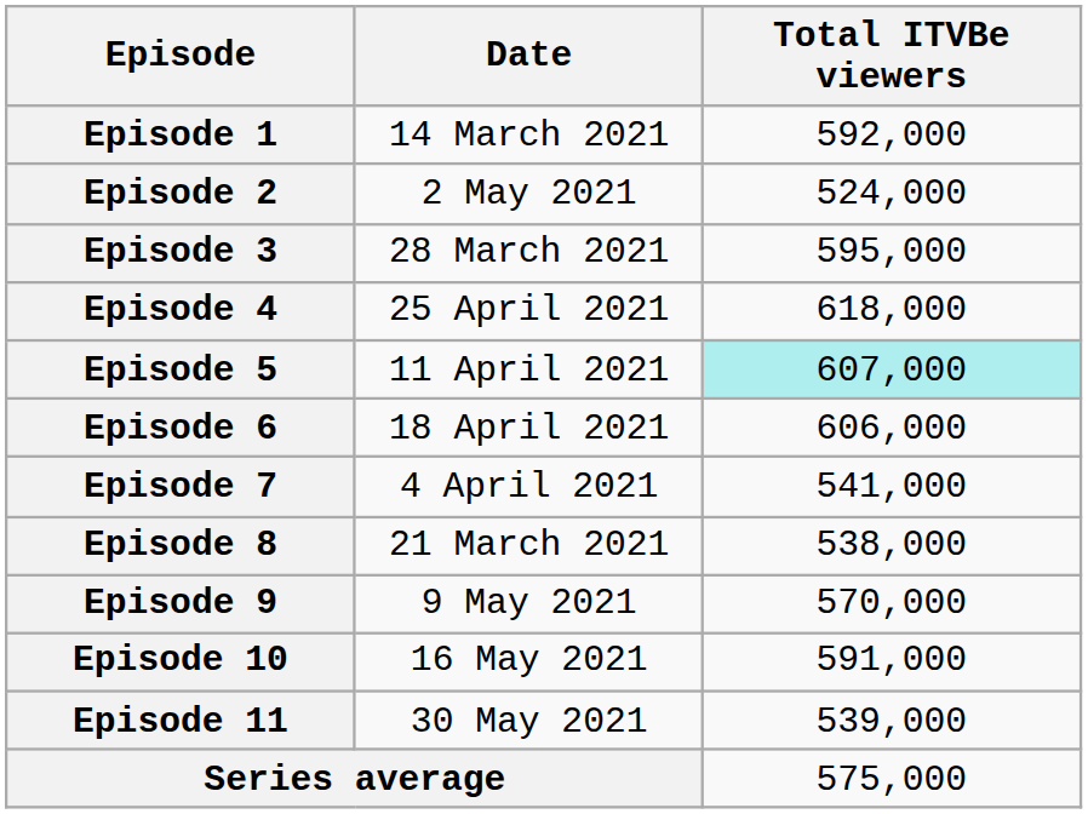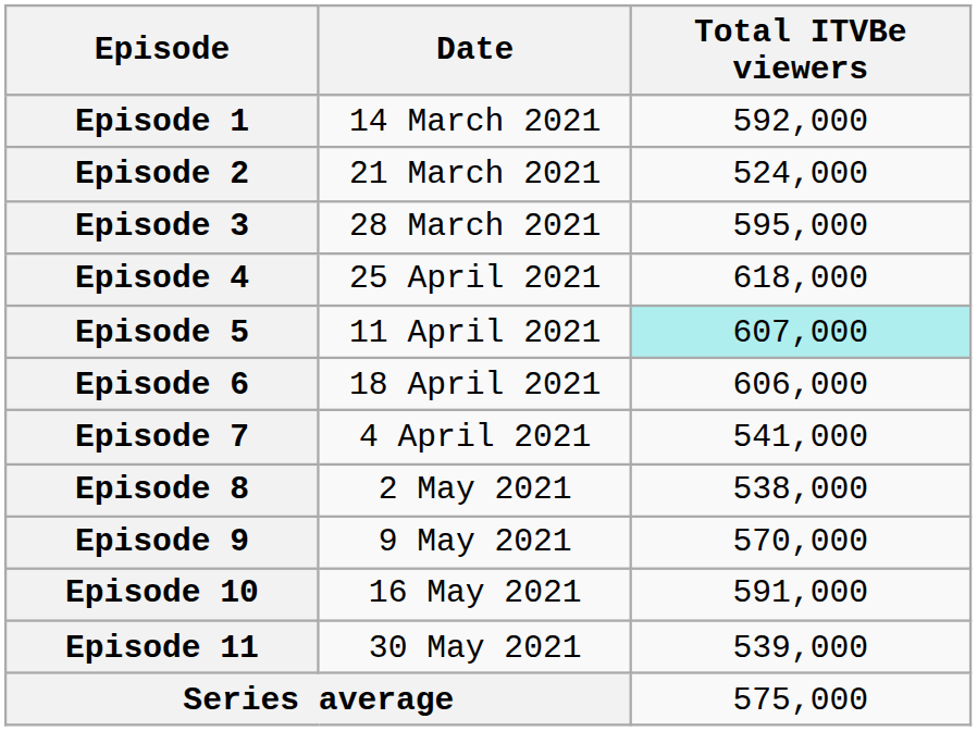Episode 2 | Date: 2 May 2021 -> 21 March 2021
Episode 8 | Date: 21 March 2021 -> 2 May 2021
